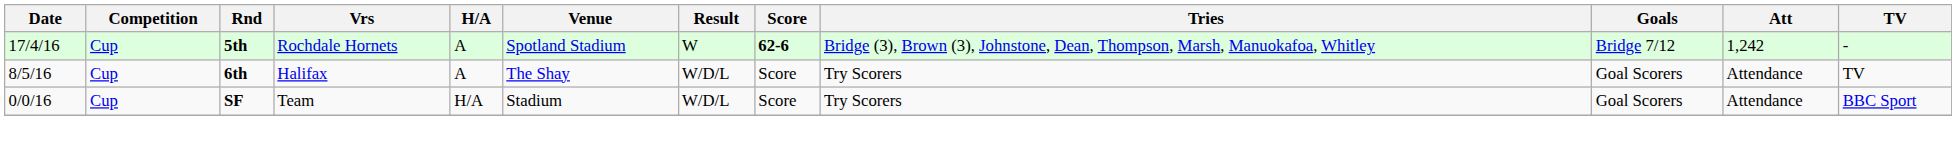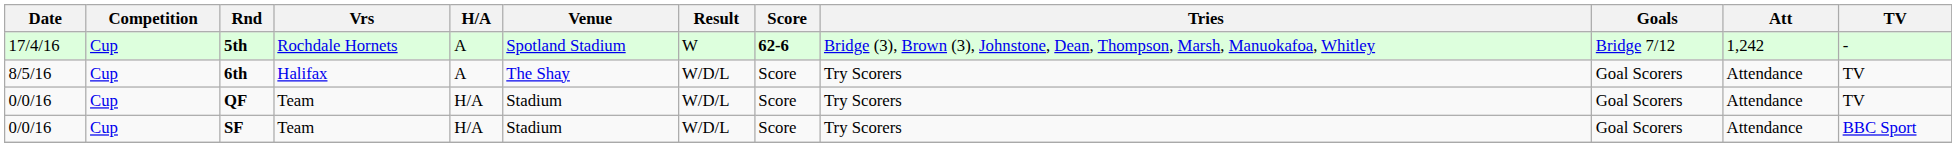+ row: 0/0/16 | Cup | QF | Team | H/A | Stadium | W/D/L | Score | Try Scorers | Goal Scorers | Attendance | TV
